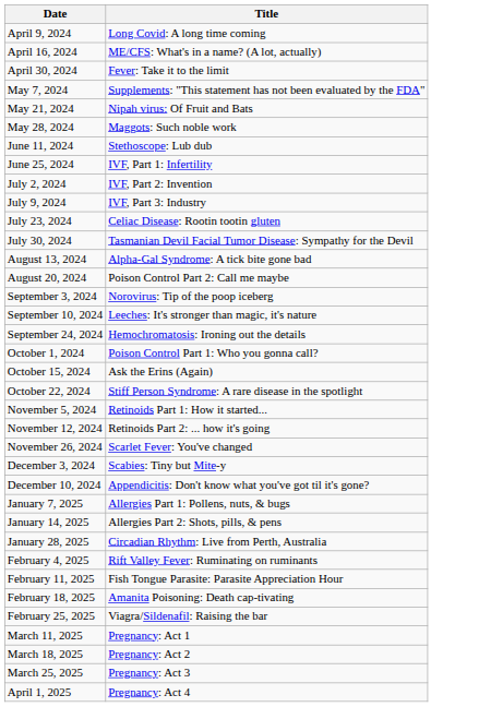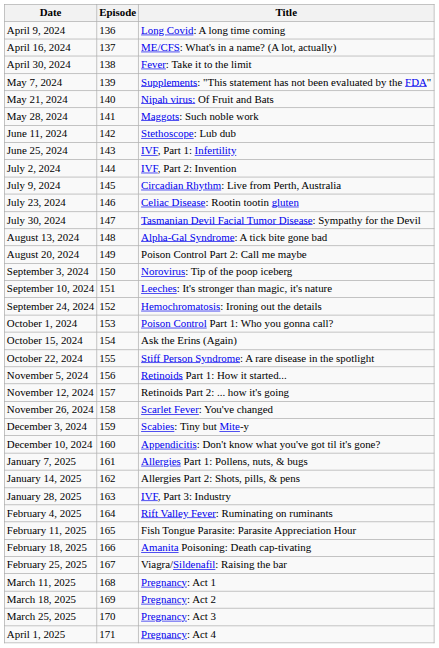+ column: Episode | 136 | 137 | 138 | 139 | 140 | 141 | 142 | 143 | 144 | 145 | 146 | 147 | 148 | 149 | 150 | 151 | 152 | 153 | 154 | 155 | 156 | 157 | 158 | 159 | 160 | 161 | 162 | 163 | 164 | 165 | 166 | 167 | 168 | 169 | 170 | 171
July 9, 2024 | Title: IVF, Part 3: Industry -> Circadian Rhythm: Live from Perth, Australia
January 28, 2025 | Title: Circadian Rhythm: Live from Perth, Australia -> IVF, Part 3: Industry
